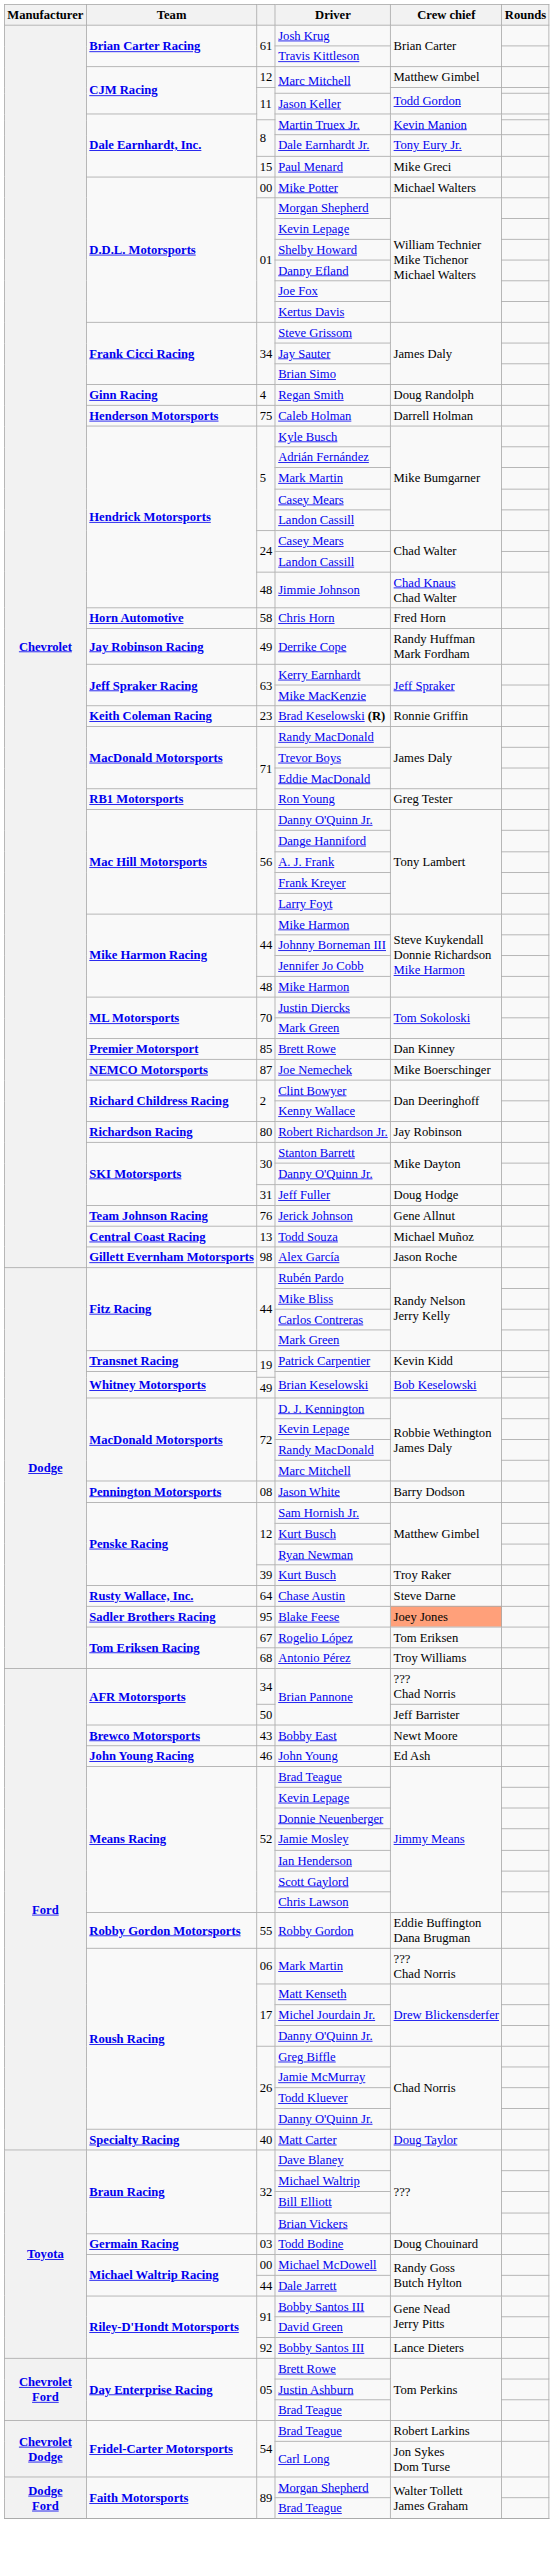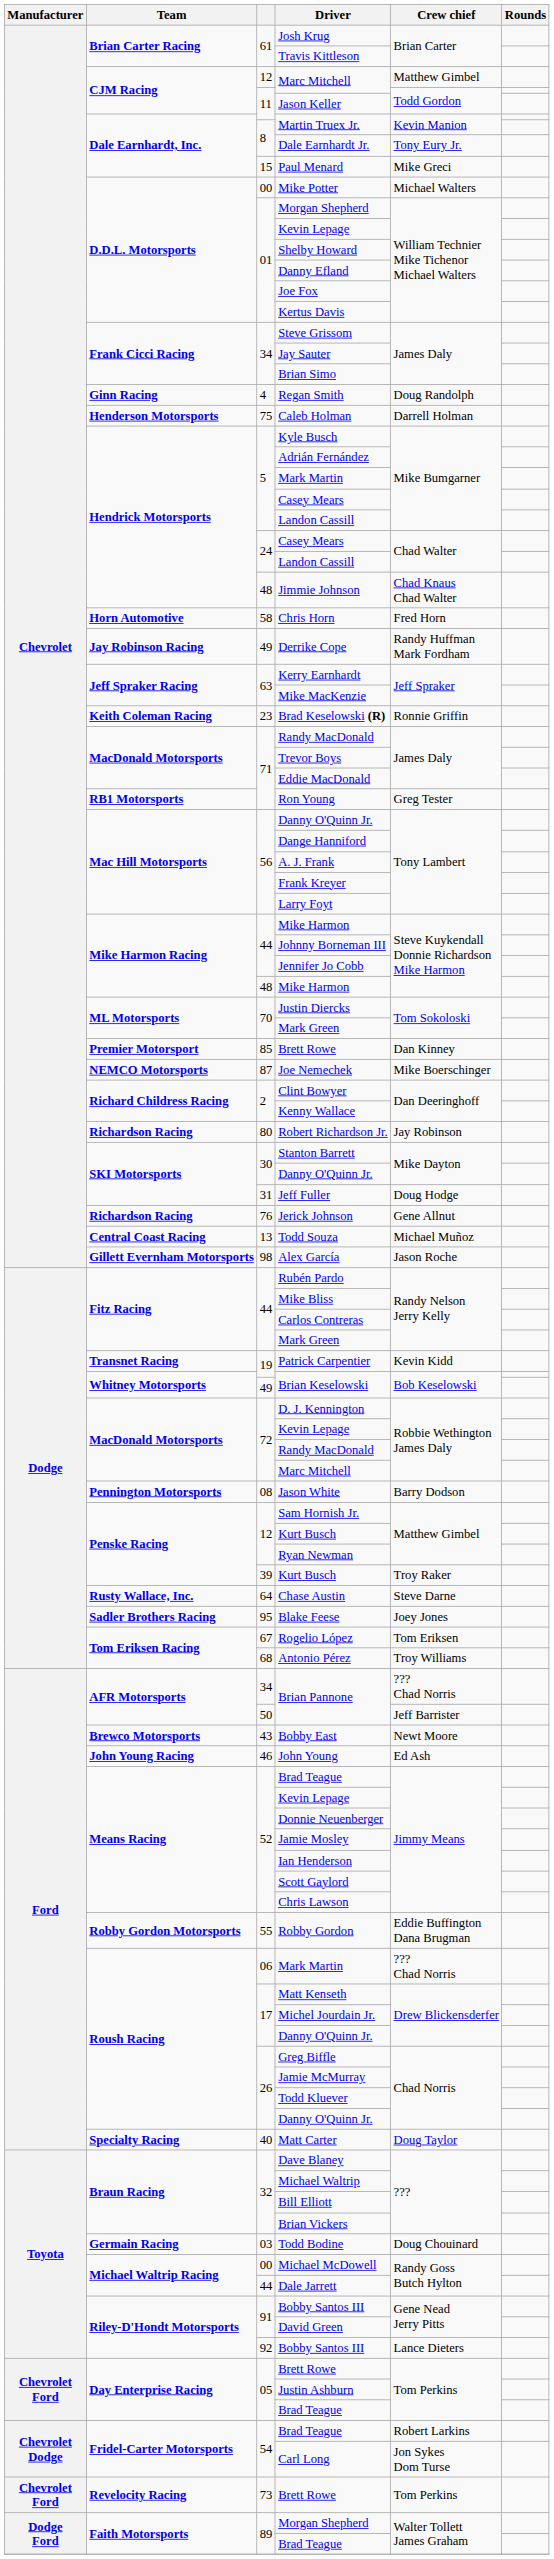Jerick Johnson | Team: Team Johnson Racing -> Richardson Racing
Blake Feese | Crew chief: lightsalmon background -> no background
+ row: Chevrolet Ford | Revelocity Racing | 73 | Brett Rowe | Tom Perkins
